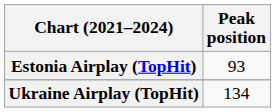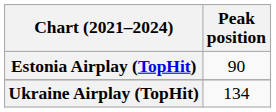Estonia Airplay (TopHit) | Peak position: 93 -> 90
